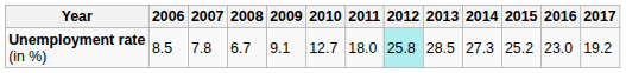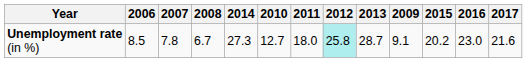columns swapped: 2009 <-> 2014
Unemployment rate (in %) | 2013: 28.5 -> 28.7
Unemployment rate (in %) | 2015: 25.2 -> 20.2
Unemployment rate (in %) | 2017: 19.2 -> 21.6
